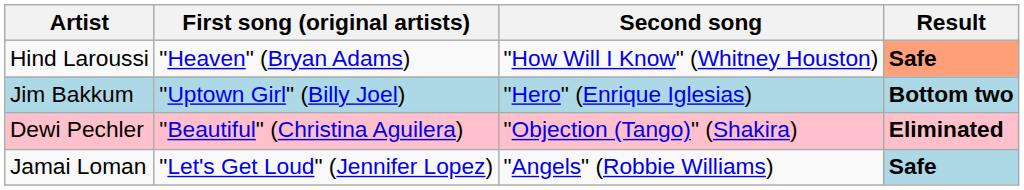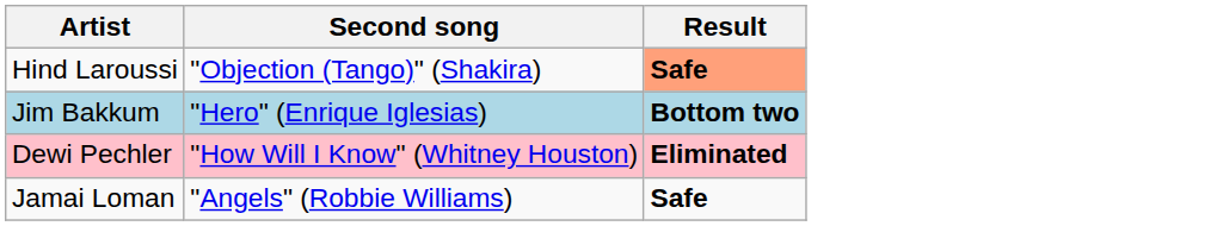- column: First song (original artists) | "Heaven" (Bryan Adams) | "Uptown Girl" (Billy Joel) | "Beautiful" (Christina Aguilera) | "Let's Get Loud" (Jennifer Lopez)
Hind Laroussi | Second song: "How Will I Know" (Whitney Houston) -> "Objection (Tango)" (Shakira)
Dewi Pechler | Second song: "Objection (Tango)" (Shakira) -> "How Will I Know" (Whitney Houston)
Jamai Loman | Result: lightblue background -> no background
